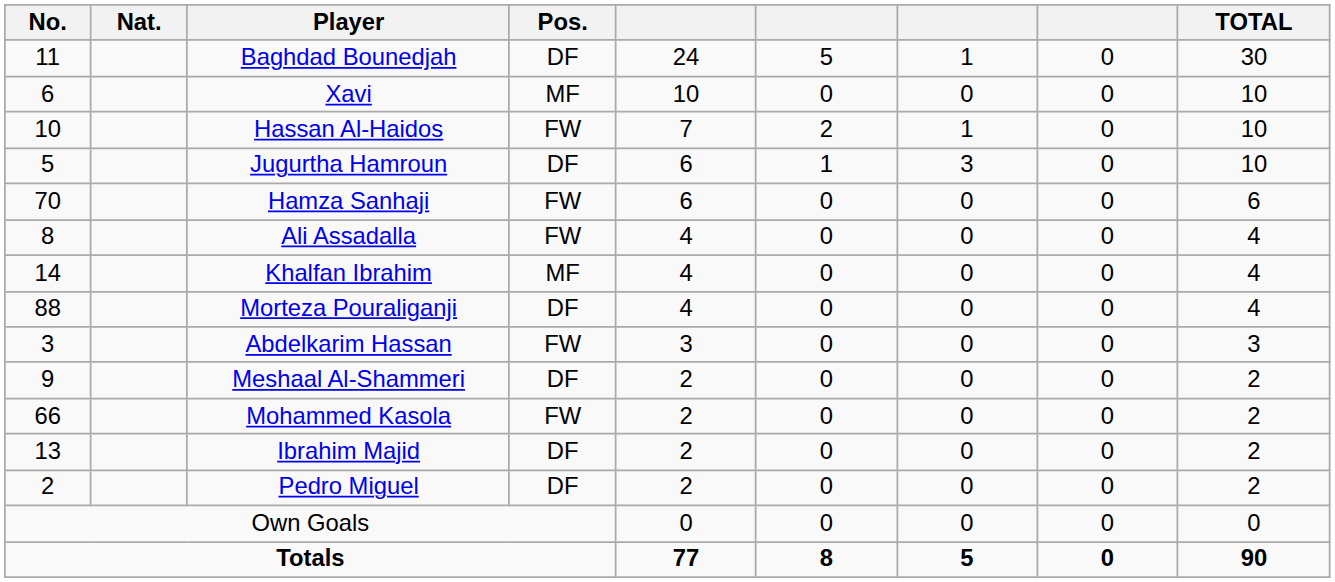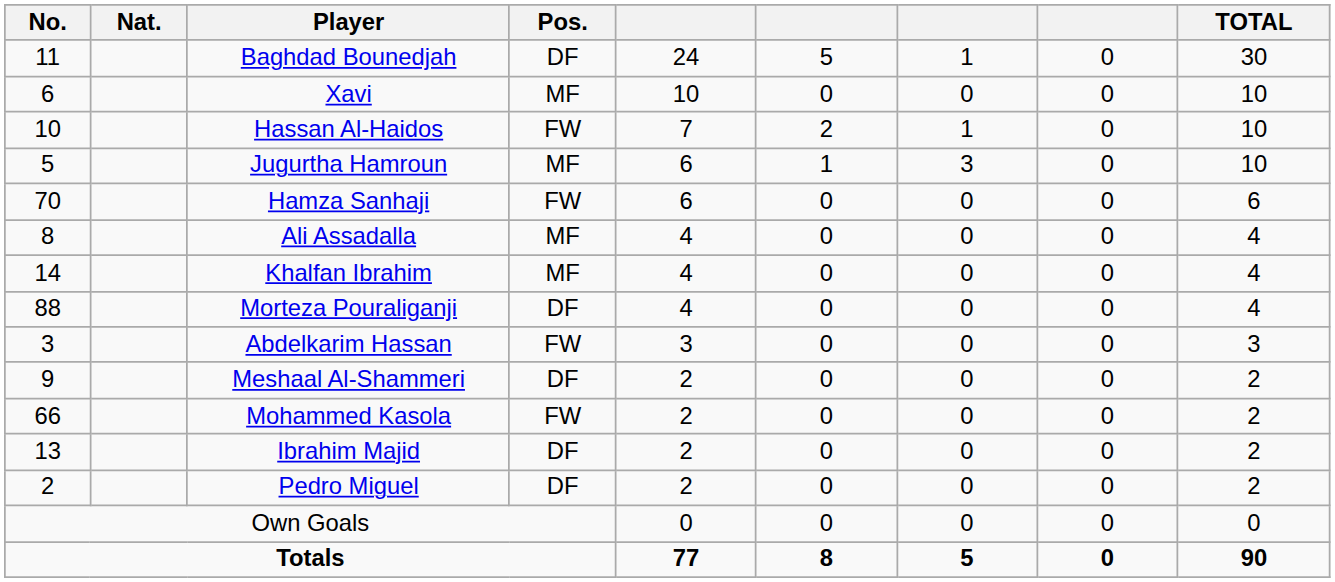Jugurtha Hamroun | Pos.: DF -> MF
Ali Assadalla | Pos.: FW -> MF
